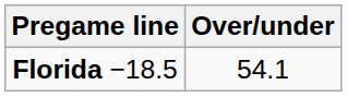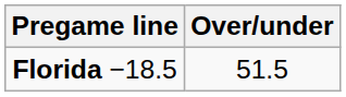Florida −18.5 | Over/under: 54.1 -> 51.5
